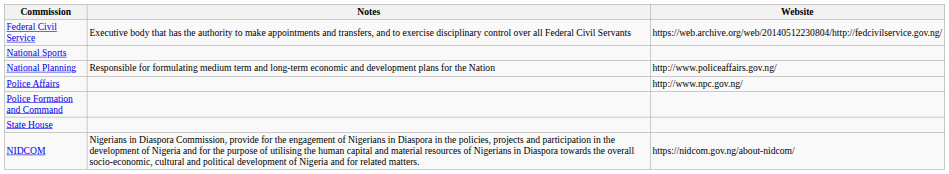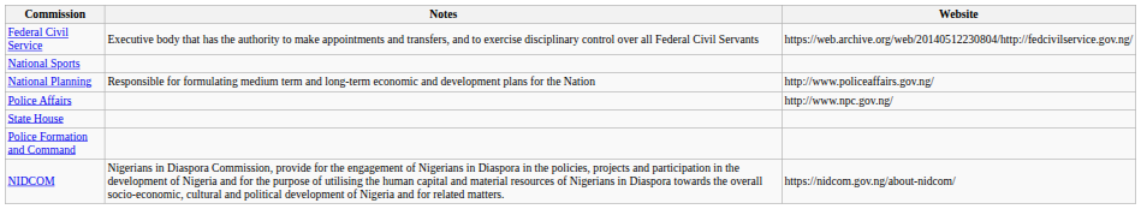rows swapped: Police Formation and Command <-> State House
